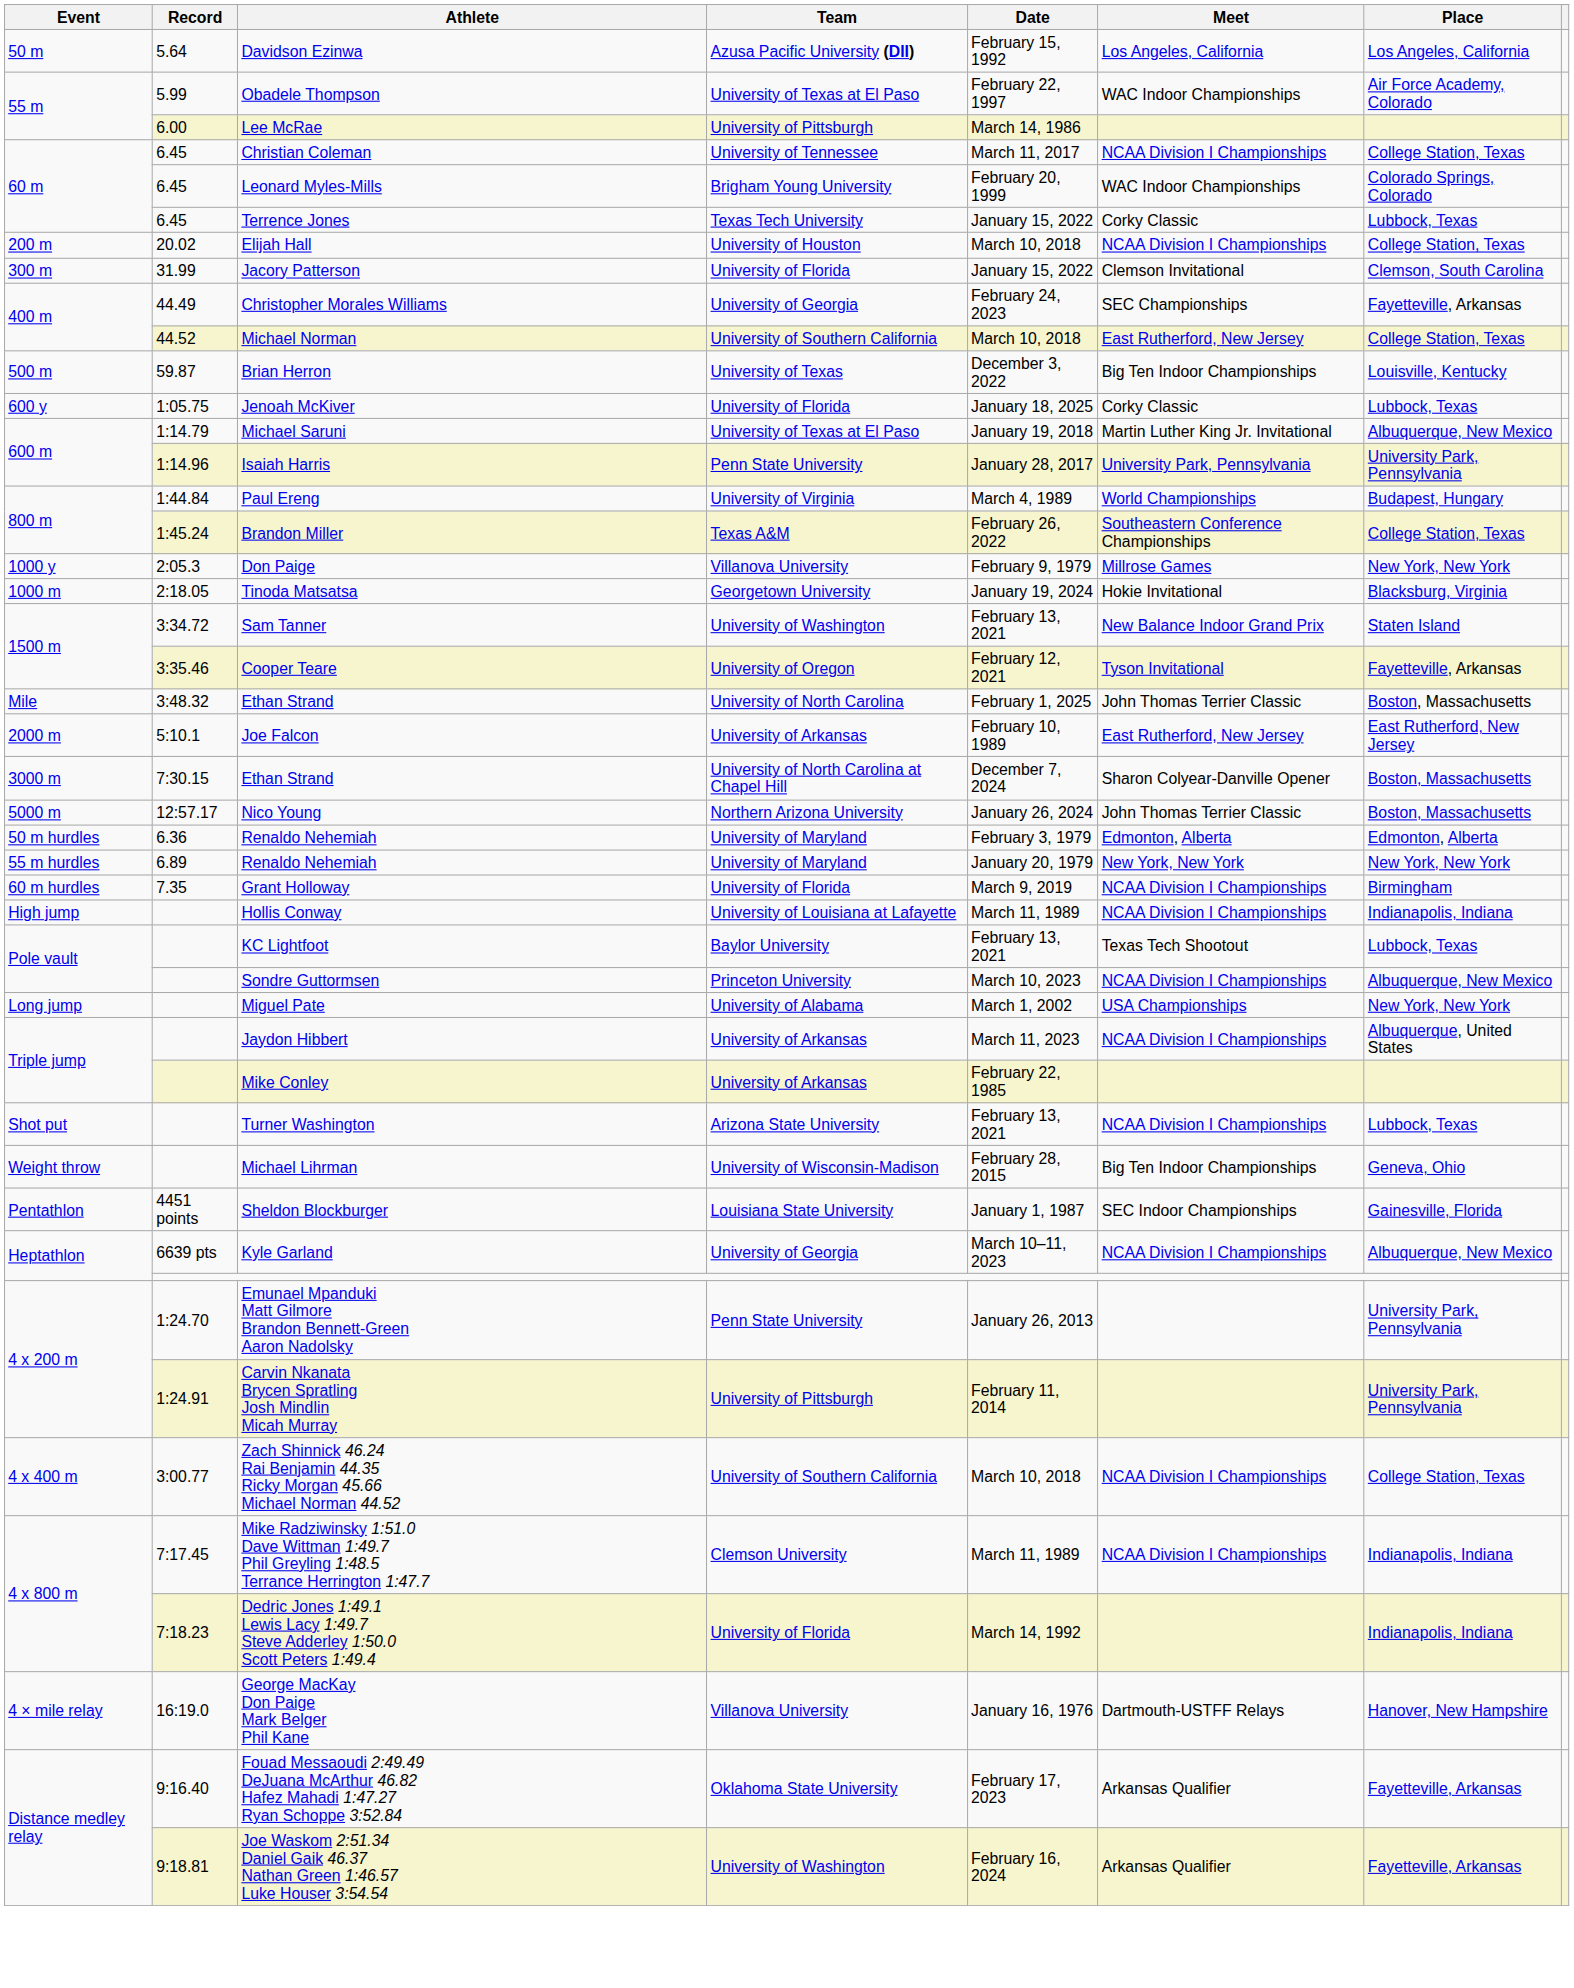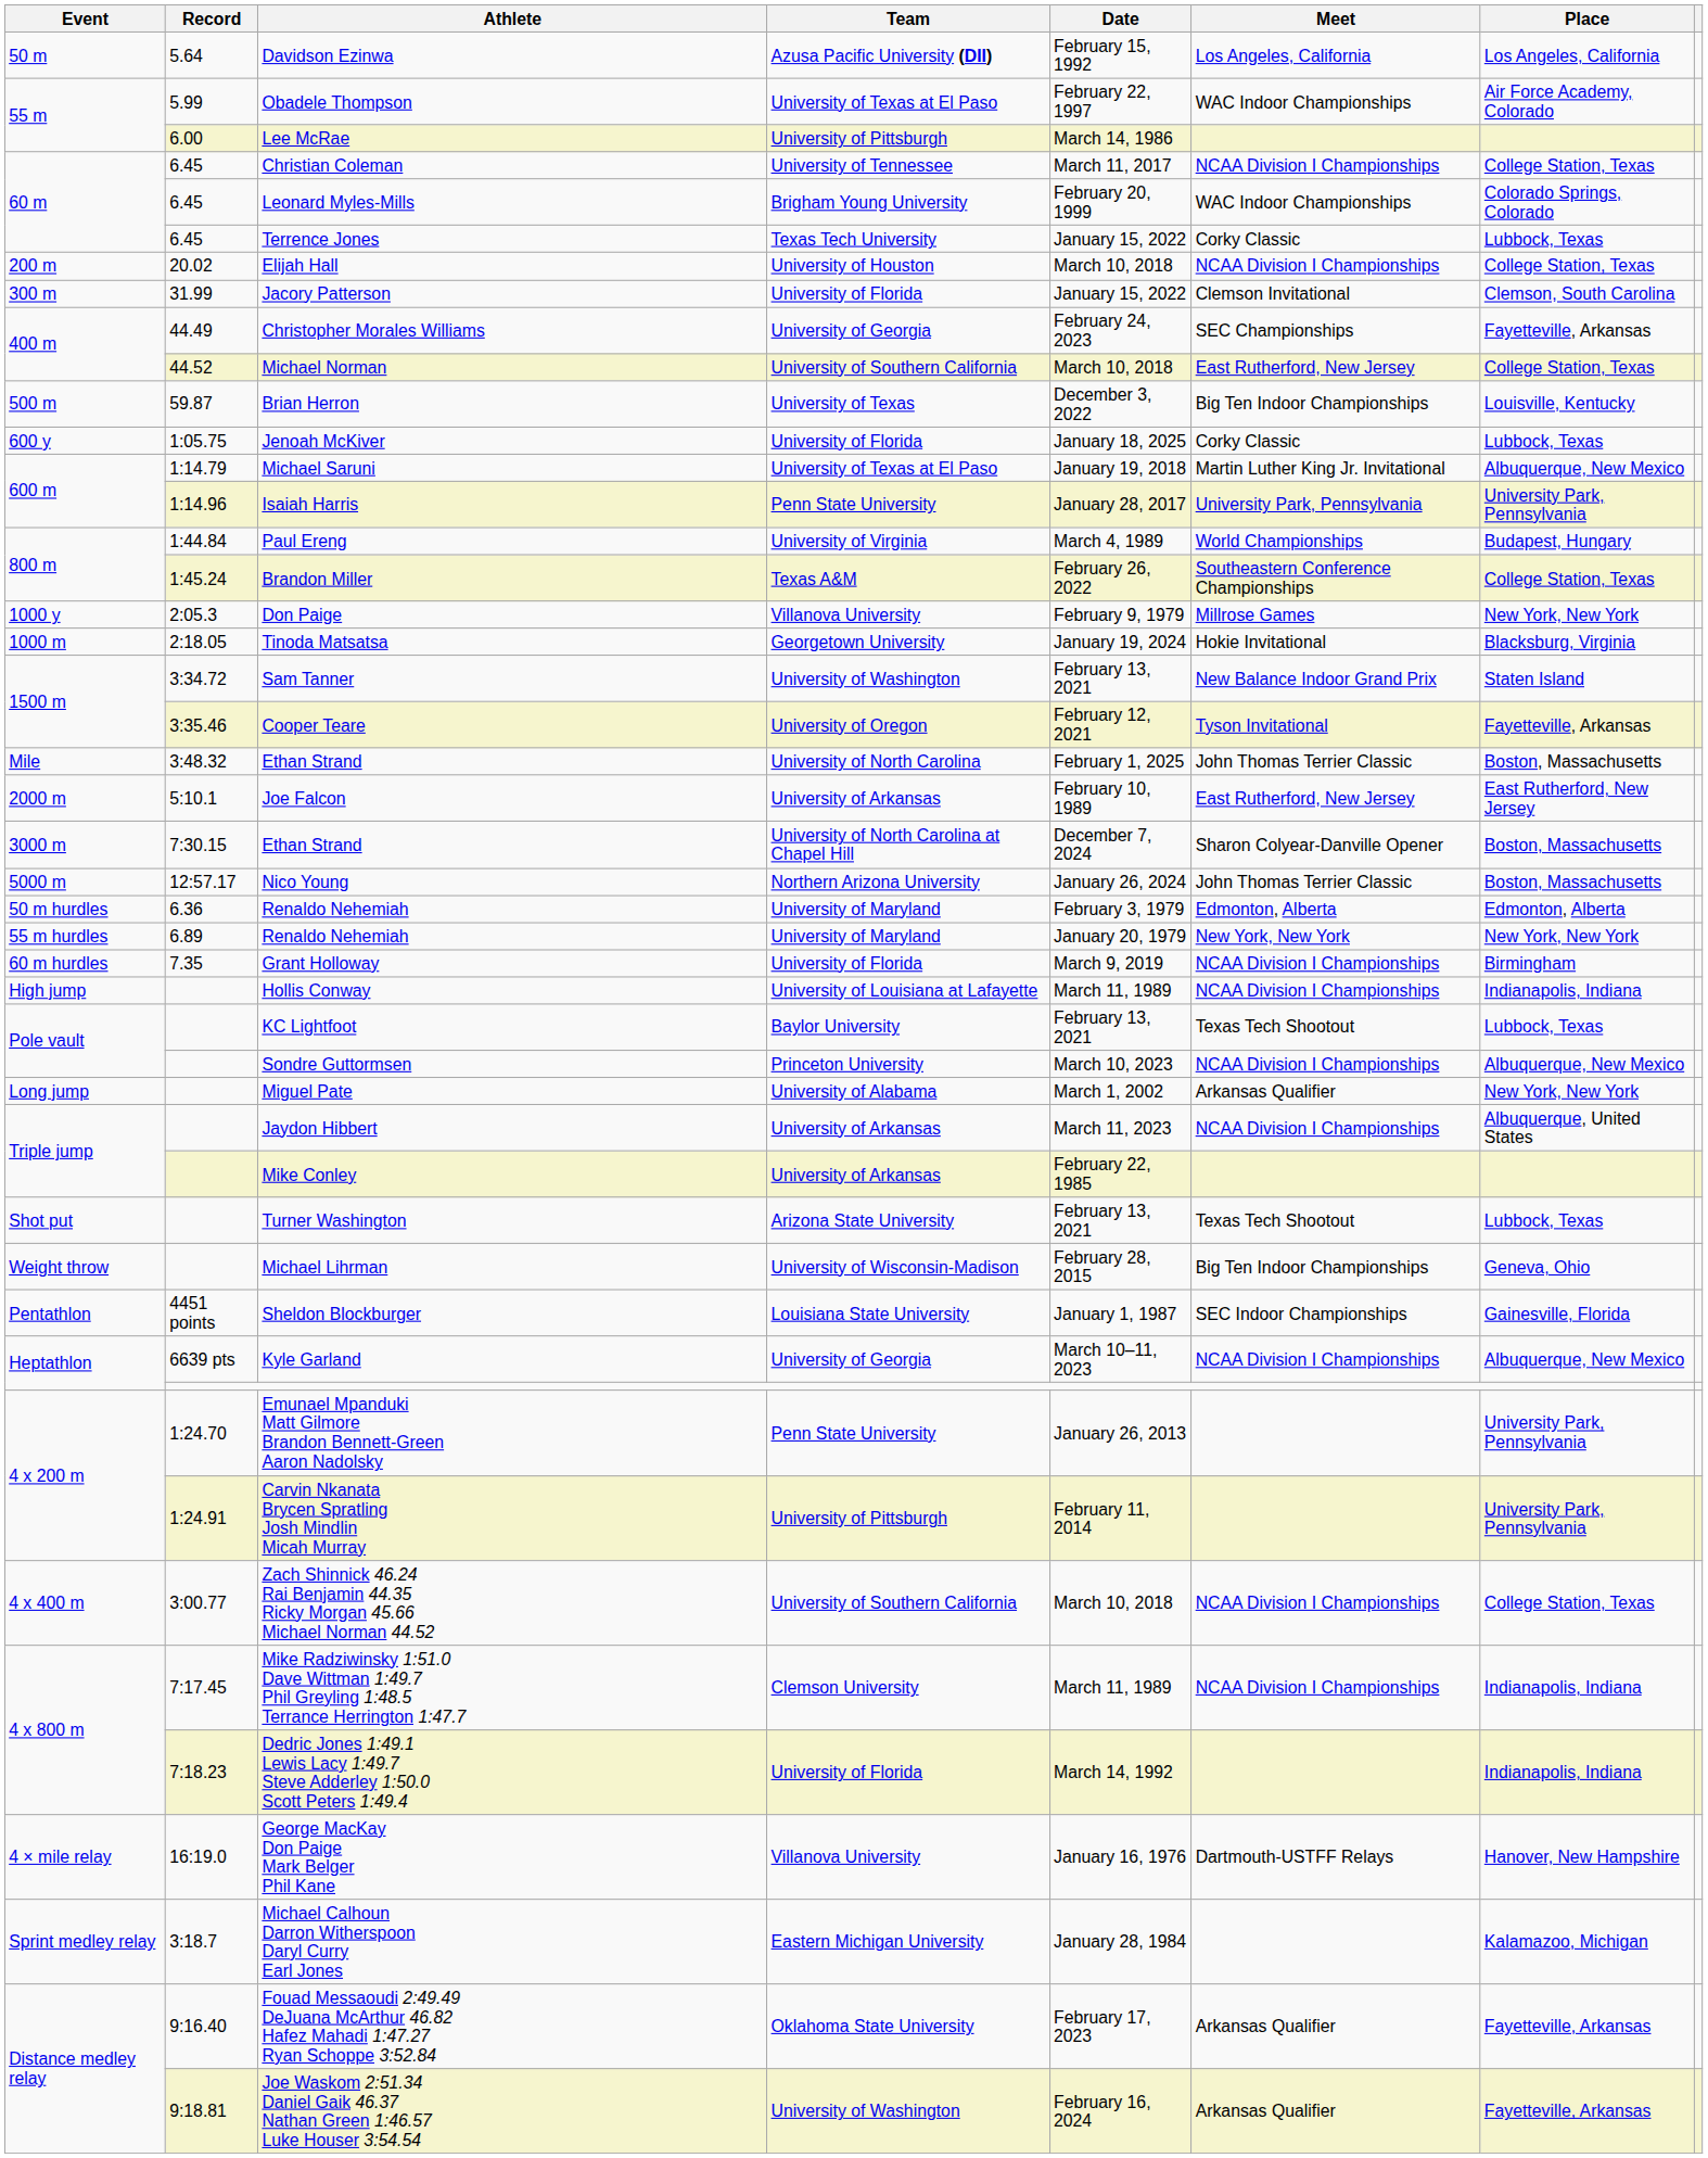Miguel Pate | Meet: USA Championships -> Arkansas Qualifier
Turner Washington | Meet: NCAA Division I Championships -> Texas Tech Shootout
+ row: Sprint medley relay | 3:18.7 | Michael Calhoun Darron Witherspoon Daryl Curry Earl Jones | Eastern Michigan University | January 28, 1984 | Kalamazoo, Michigan
